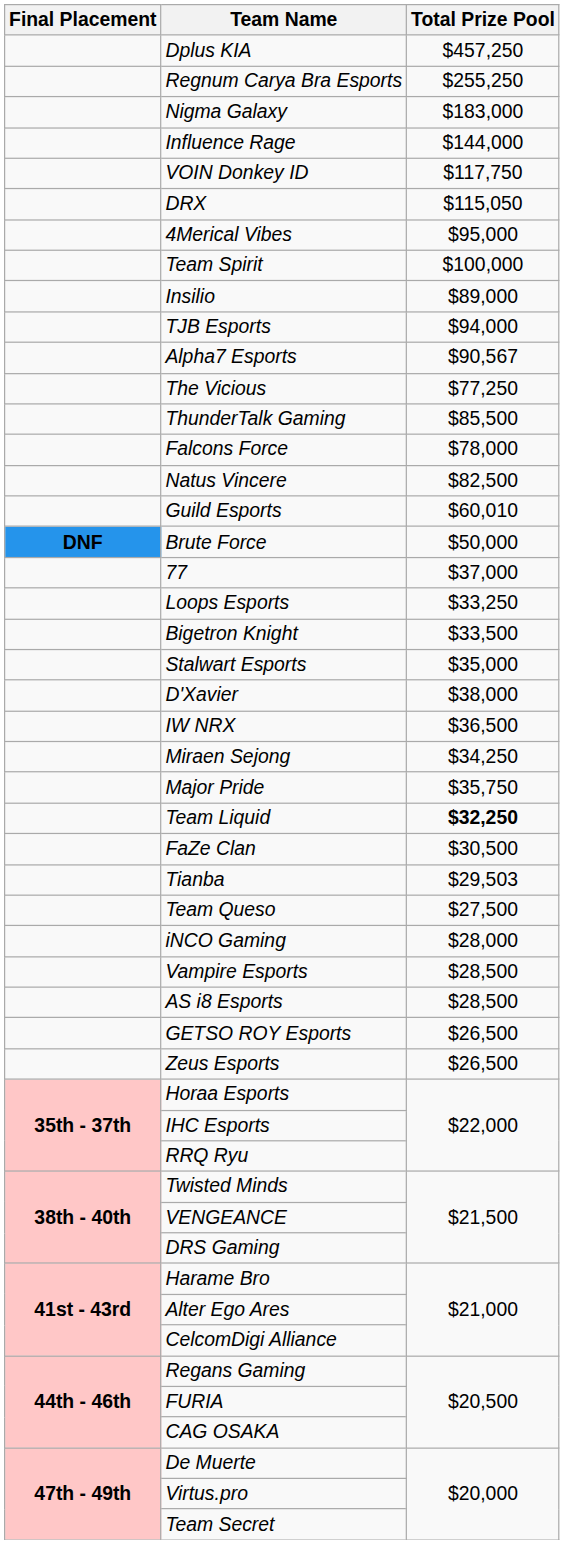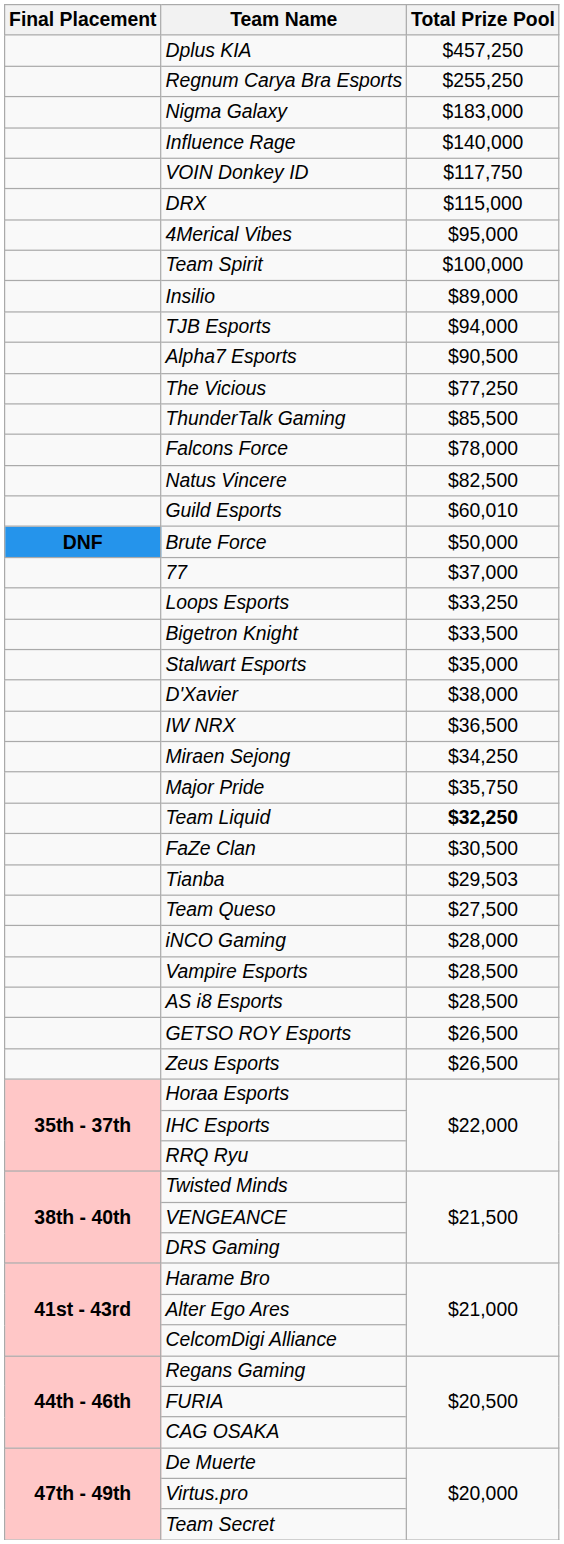Influence Rage | Total Prize Pool: $144,000 -> $140,000
DRX | Total Prize Pool: $115,050 -> $115,000
Alpha7 Esports | Total Prize Pool: $90,567 -> $90,500
